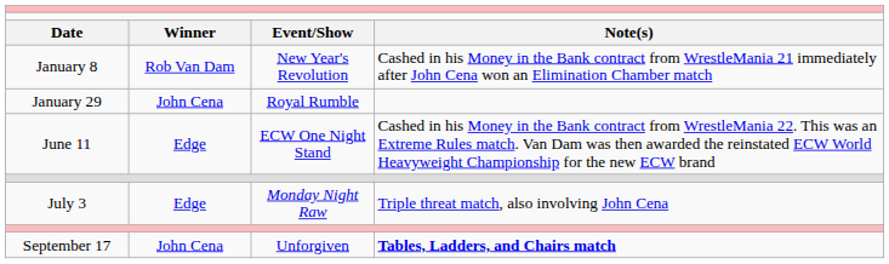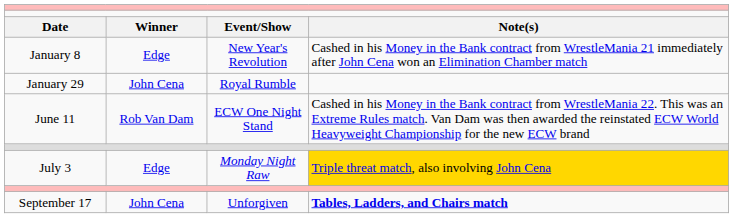January 8 | column 2: Rob Van Dam -> Edge
June 11 | column 2: Edge -> Rob Van Dam
July 3 | column 4: no background -> gold background
